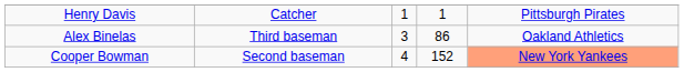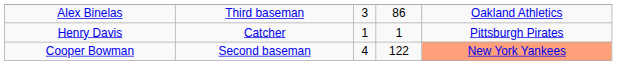rows swapped: Henry Davis <-> Alex Binelas
Cooper Bowman | column 4: 152 -> 122
